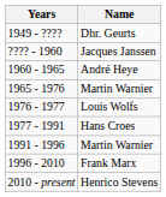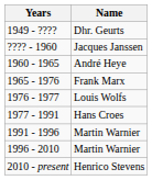1965 - 1976 | Name: Martin Warnier -> Frank Marx
1996 - 2010 | Name: Frank Marx -> Martin Warnier
